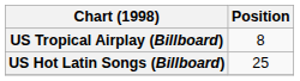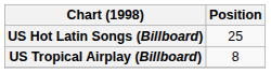rows swapped: US Hot Latin Songs (Billboard) <-> US Tropical Airplay (Billboard)
